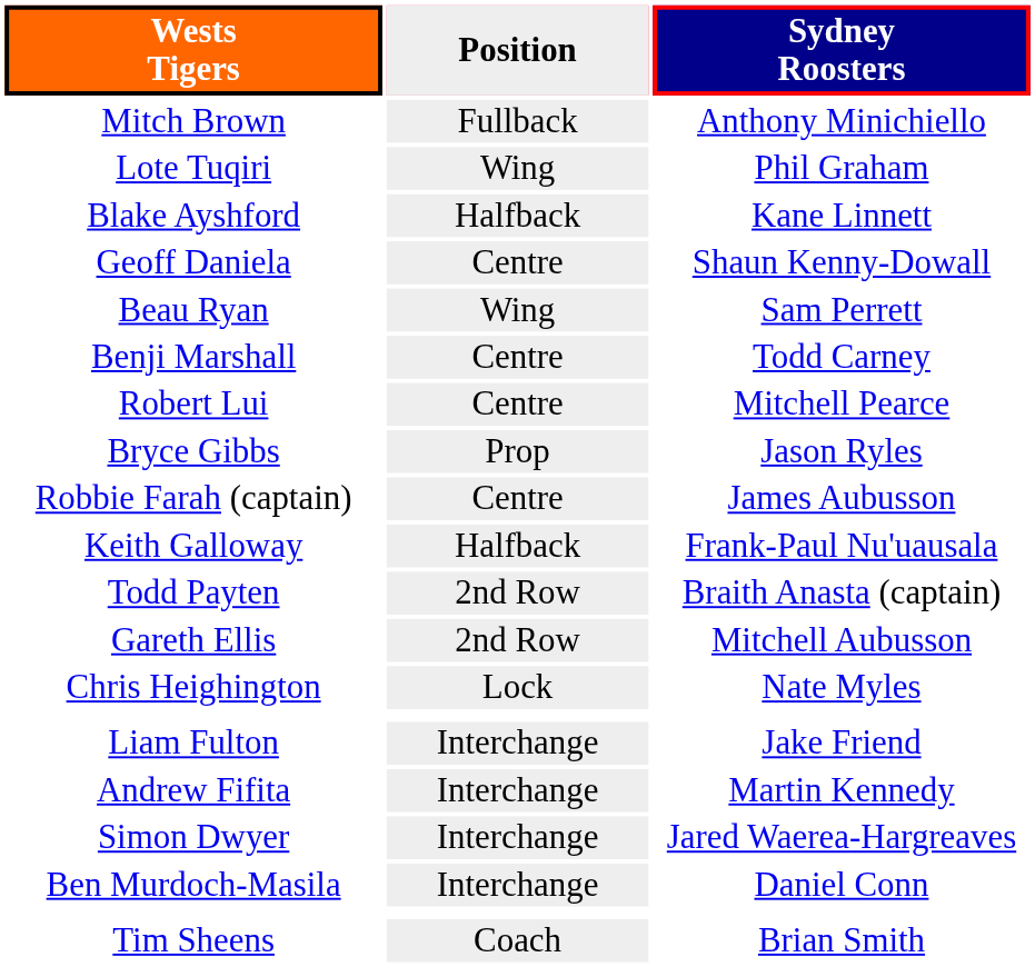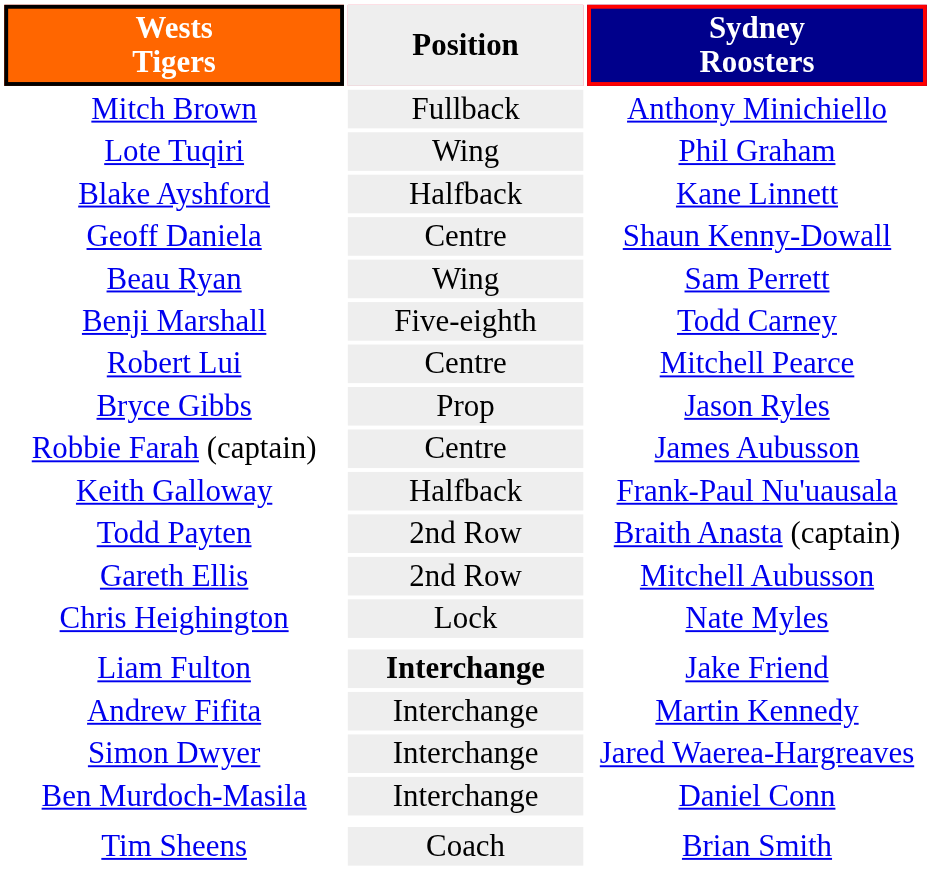Benji Marshall | Position: Centre -> Five-eighth
Liam Fulton | Position: normal -> bold
